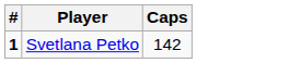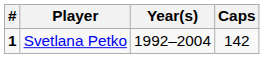+ column: Year(s) | 1992–2004
